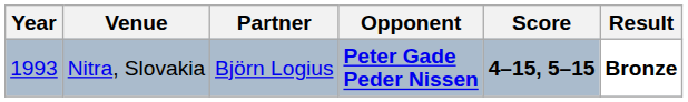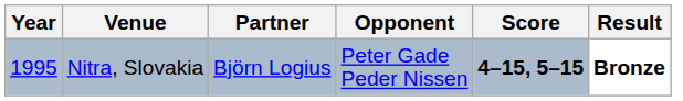Nitra, Slovakia | Year: 1993 -> 1995
Nitra, Slovakia | Opponent: bold -> normal
